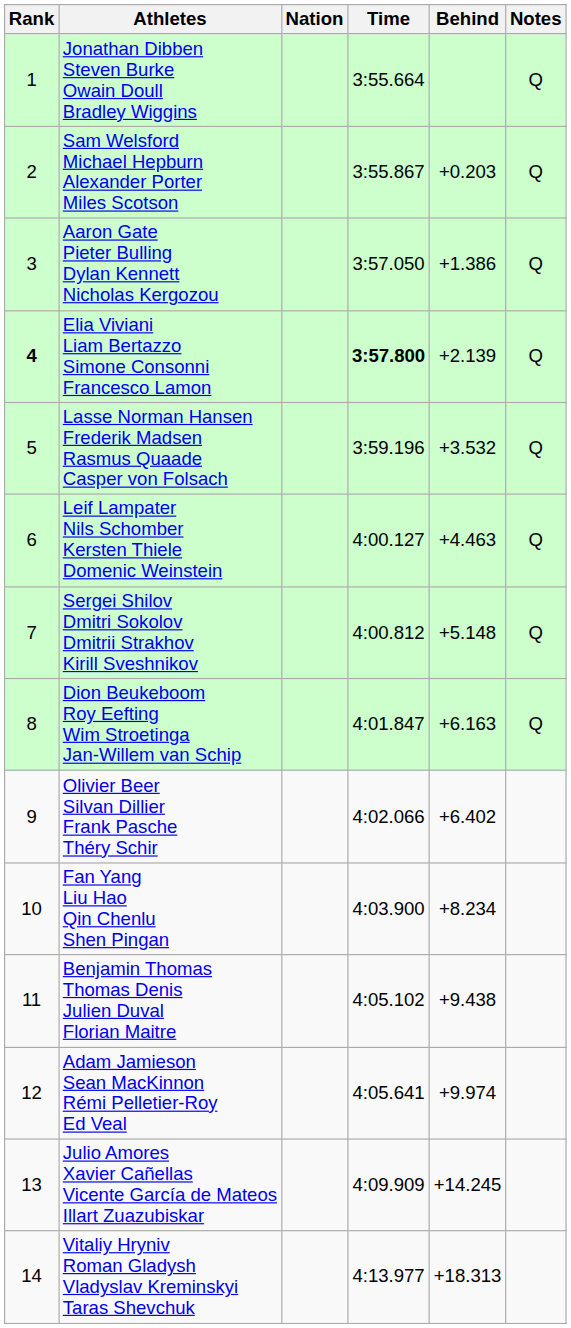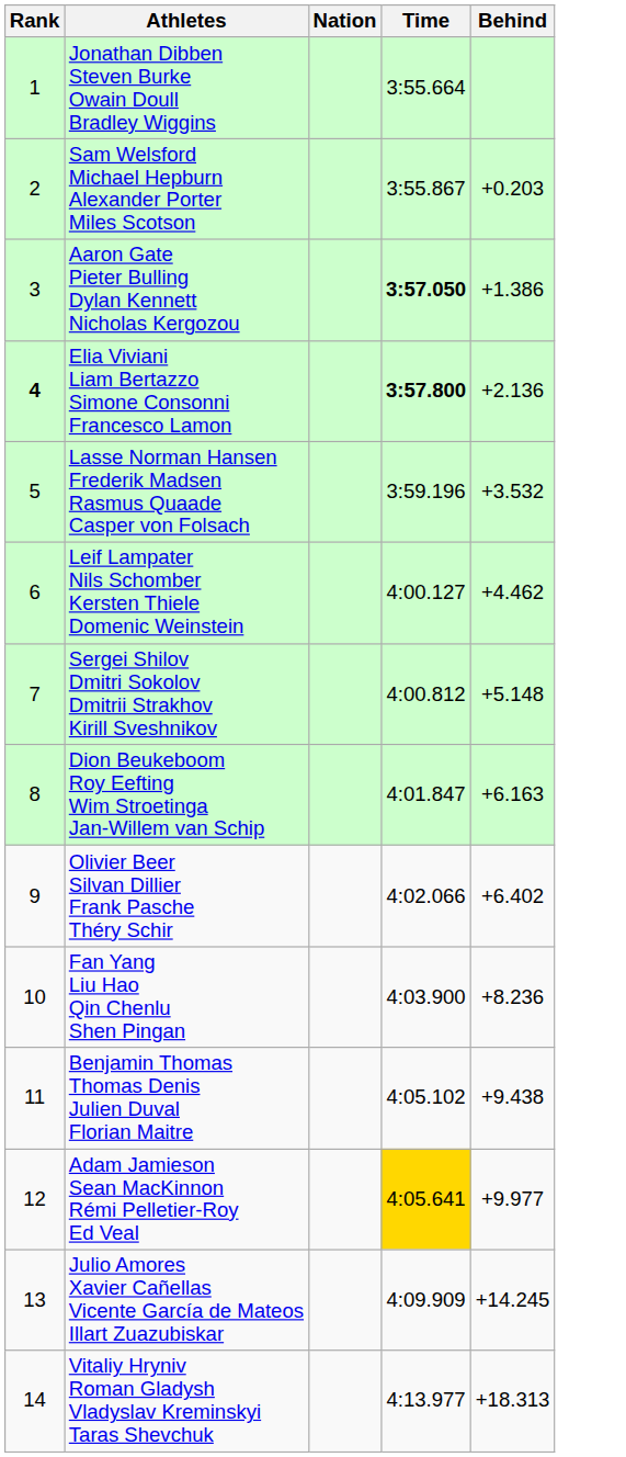- column: Notes | Q | Q | Q | Q | Q | Q | Q | Q
Aaron Gate Pieter Bulling Dylan Kennett Nicholas Kergozou | Time: normal -> bold
Elia Viviani Liam Bertazzo Simone Consonni Francesco Lamon | Behind: +2.139 -> +2.136
Leif Lampater Nils Schomber Kersten Thiele Domenic Weinstein | Behind: +4.463 -> +4.462
Fan Yang Liu Hao Qin Chenlu Shen Pingan | Behind: +8.234 -> +8.236
Adam Jamieson Sean MacKinnon Rémi Pelletier-Roy Ed Veal | Time: no background -> gold background
Adam Jamieson Sean MacKinnon Rémi Pelletier-Roy Ed Veal | Behind: +9.974 -> +9.977
